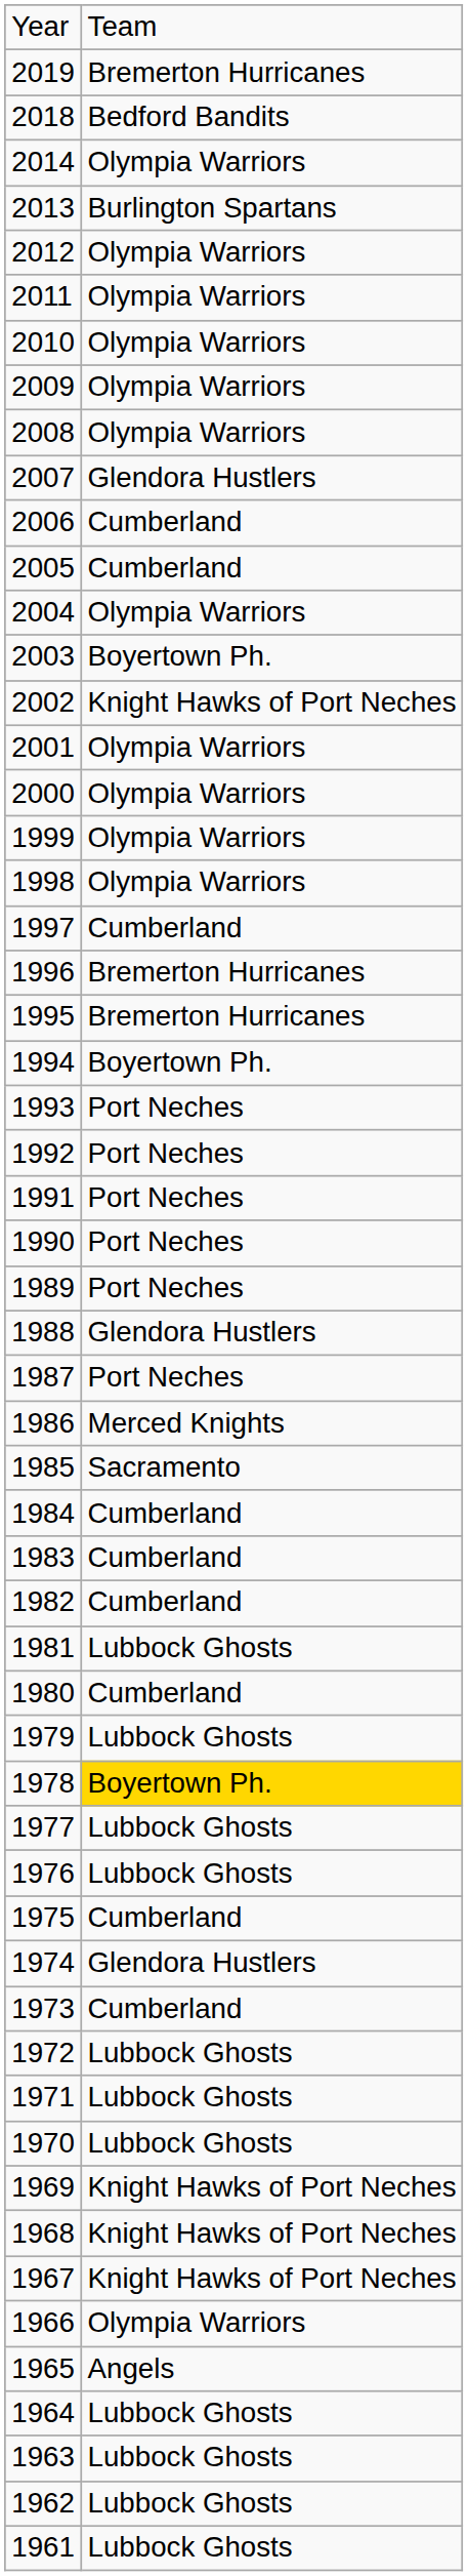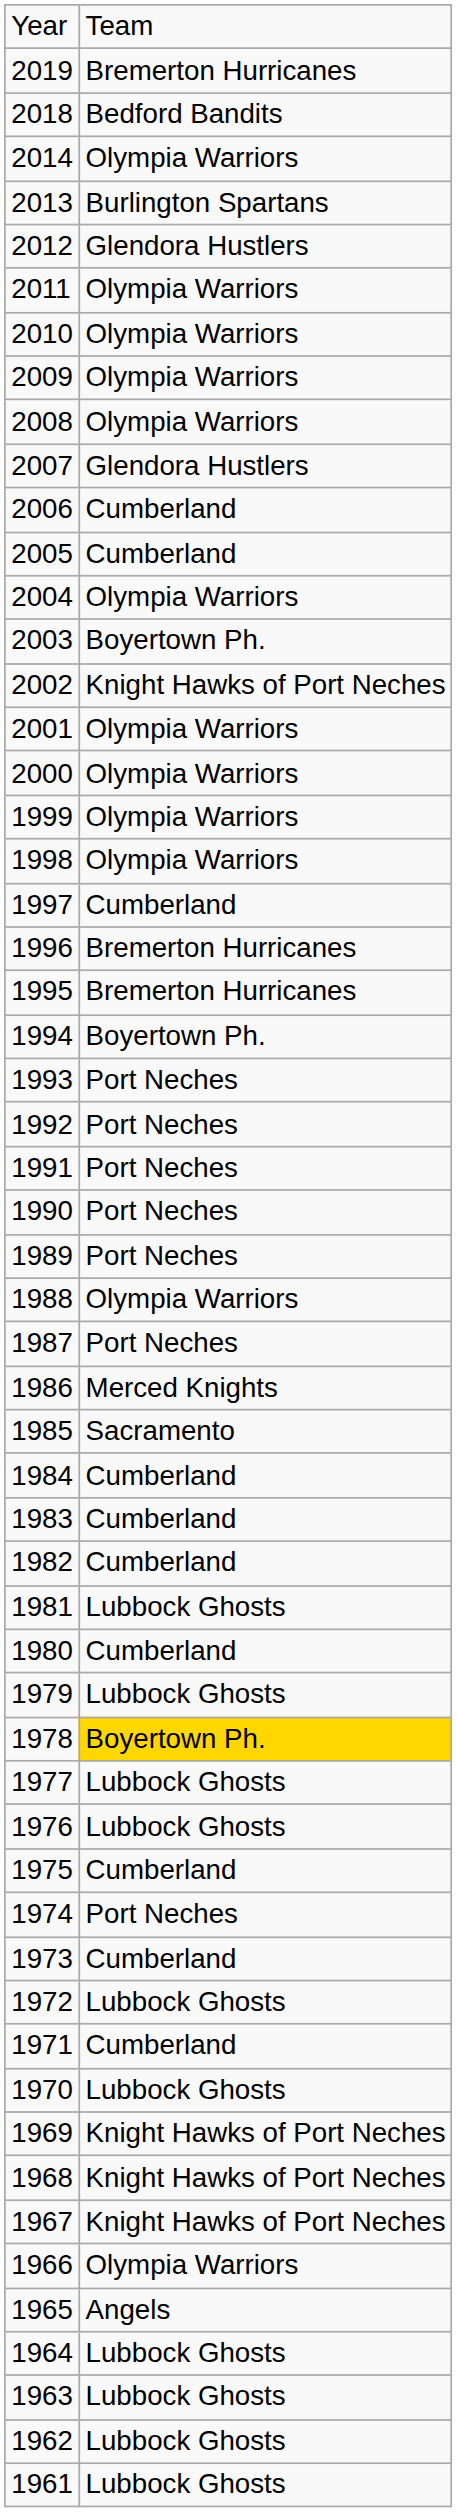2012 | column 2: Olympia Warriors -> Glendora Hustlers
1988 | column 2: Glendora Hustlers -> Olympia Warriors
1974 | column 2: Glendora Hustlers -> Port Neches
1971 | column 2: Lubbock Ghosts -> Cumberland
